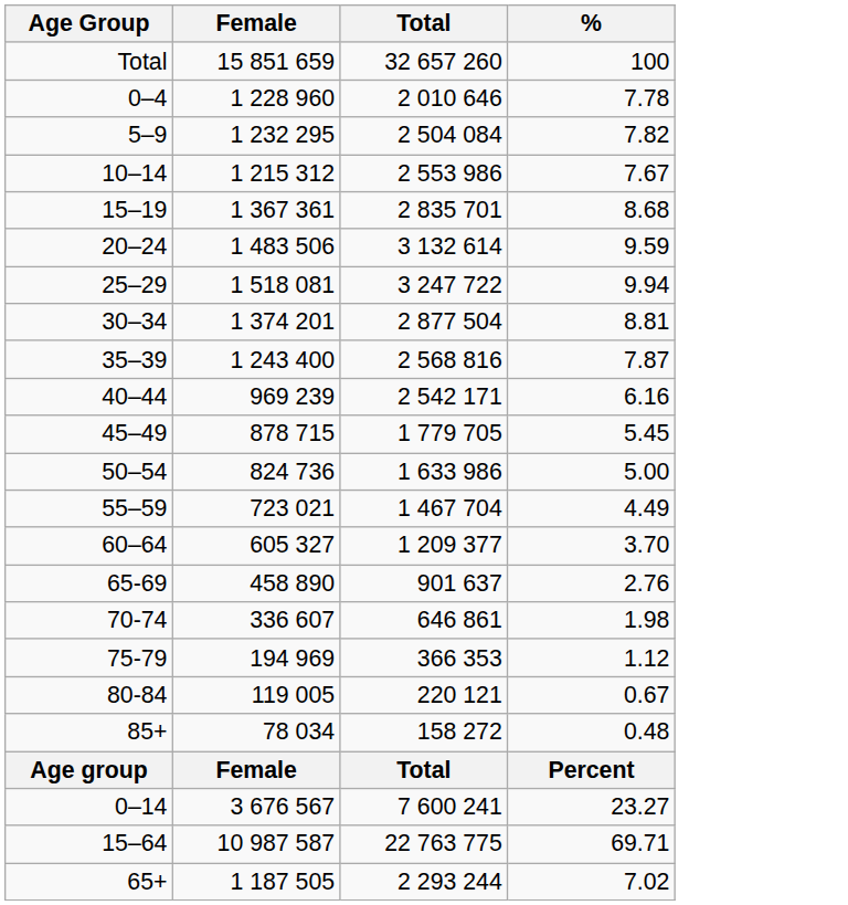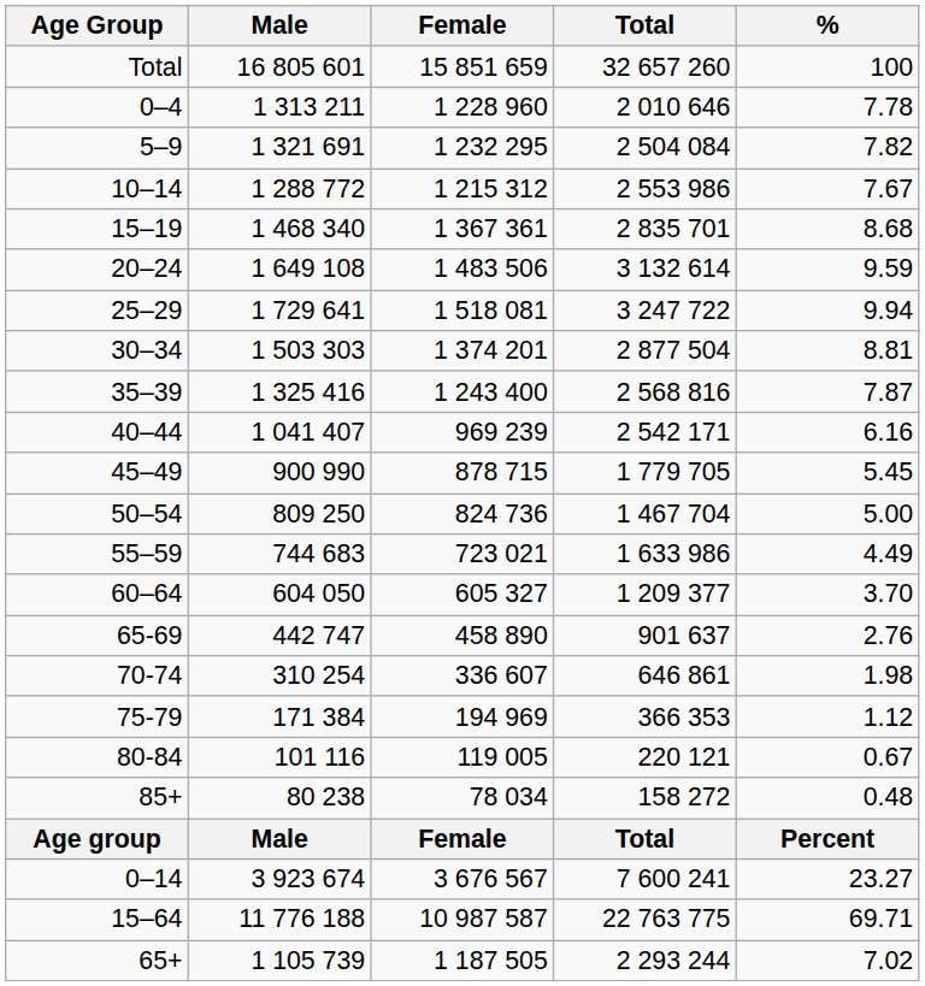+ column: Male | 16 805 601 | 1 313 211 | 1 321 691 | 1 288 772 | 1 468 340 | 1 649 108 | 1 729 641 | 1 503 303 | 1 325 416 | 1 041 407 | 900 990 | 809 250 | 744 683 | 604 050 | 442 747 | 310 254 | 171 384 | 101 116 | 80 238 | Male | 3 923 674 | 11 776 188 | 1 105 739
50–54 | Total: 1 633 986 -> 1 467 704
55–59 | Total: 1 467 704 -> 1 633 986
